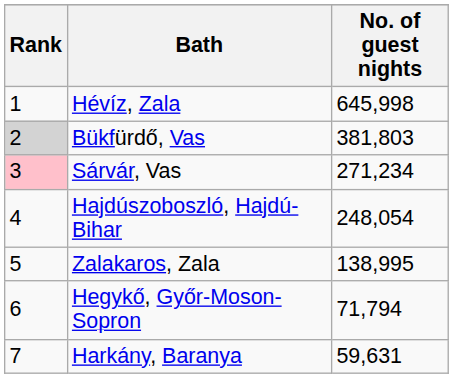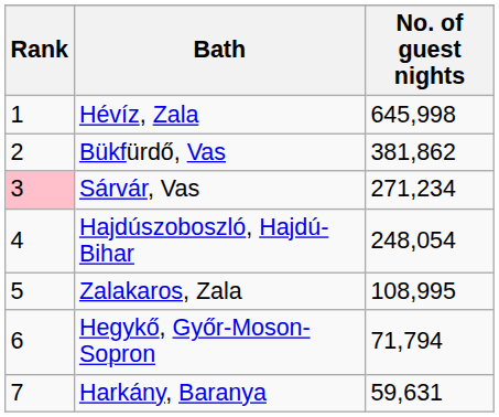Bükfürdő, Vas | Rank: lightgrey background -> no background
Bükfürdő, Vas | No. of guest nights: 381,803 -> 381,862
Zalakaros, Zala | No. of guest nights: 138,995 -> 108,995
